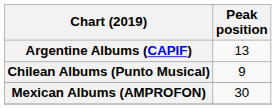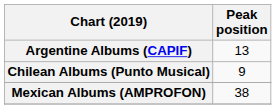Mexican Albums (AMPROFON) | Peak position: 30 -> 38
